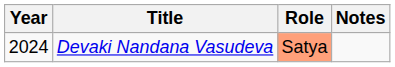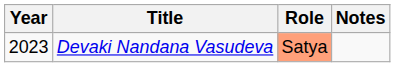Devaki Nandana Vasudeva | Year: 2024 -> 2023
